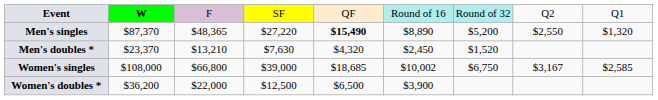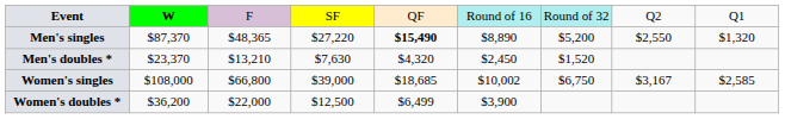Women's doubles * | column 5: $6,500 -> $6,499
